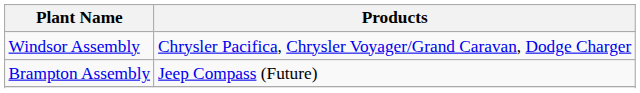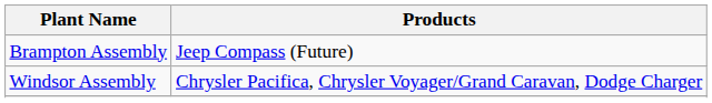rows swapped: Brampton Assembly <-> Windsor Assembly
